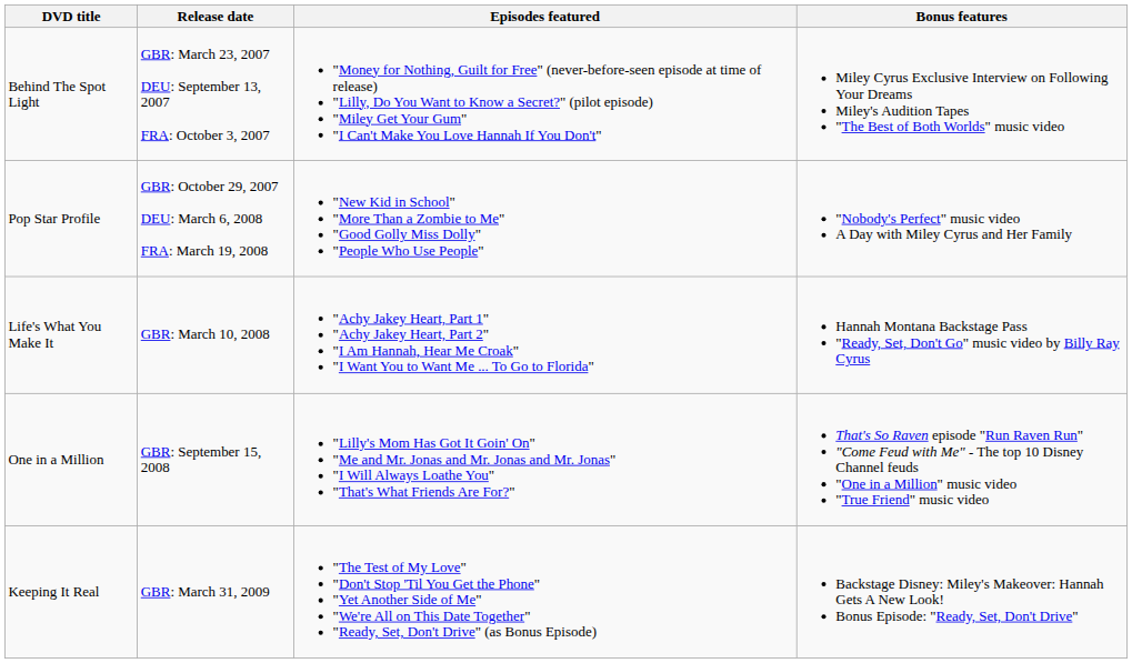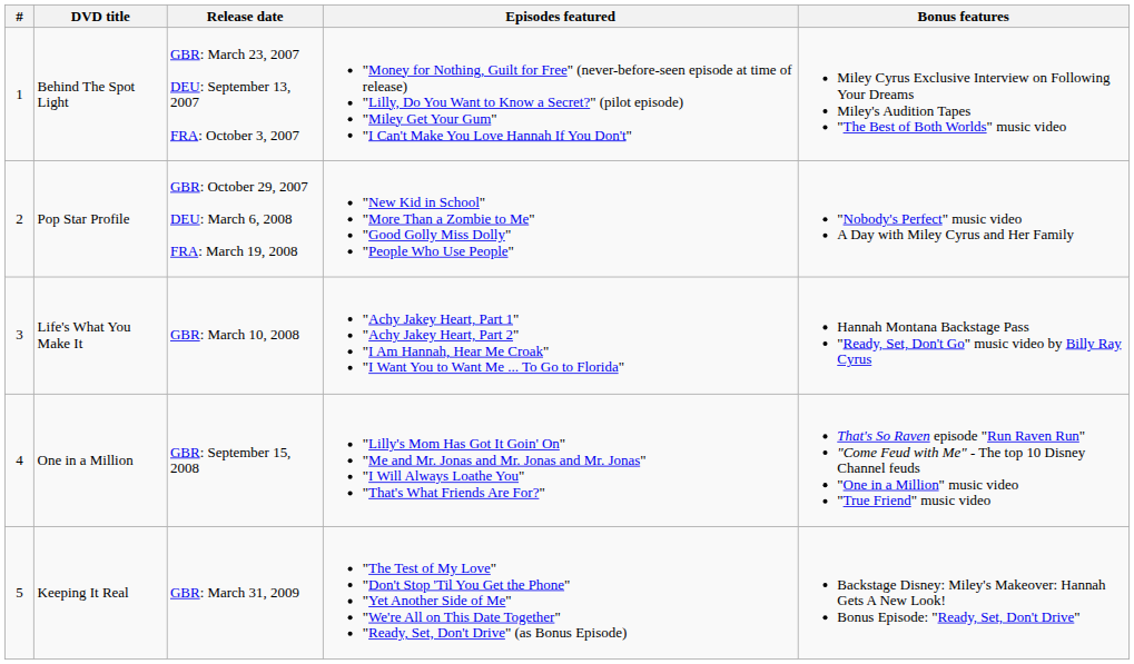+ column: # | 1 | 2 | 3 | 4 | 5
